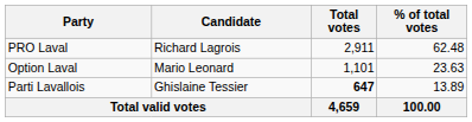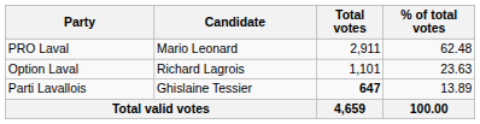PRO Laval | Candidate: Richard Lagrois -> Mario Leonard
Option Laval | Candidate: Mario Leonard -> Richard Lagrois
